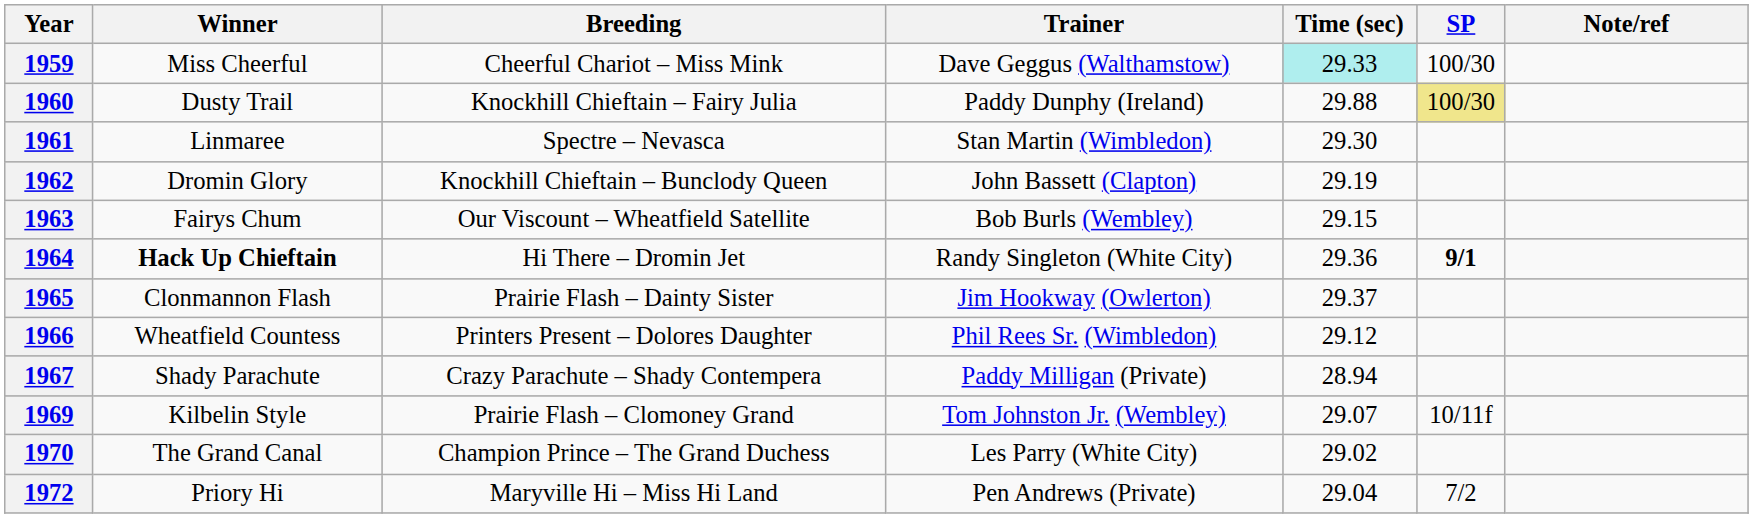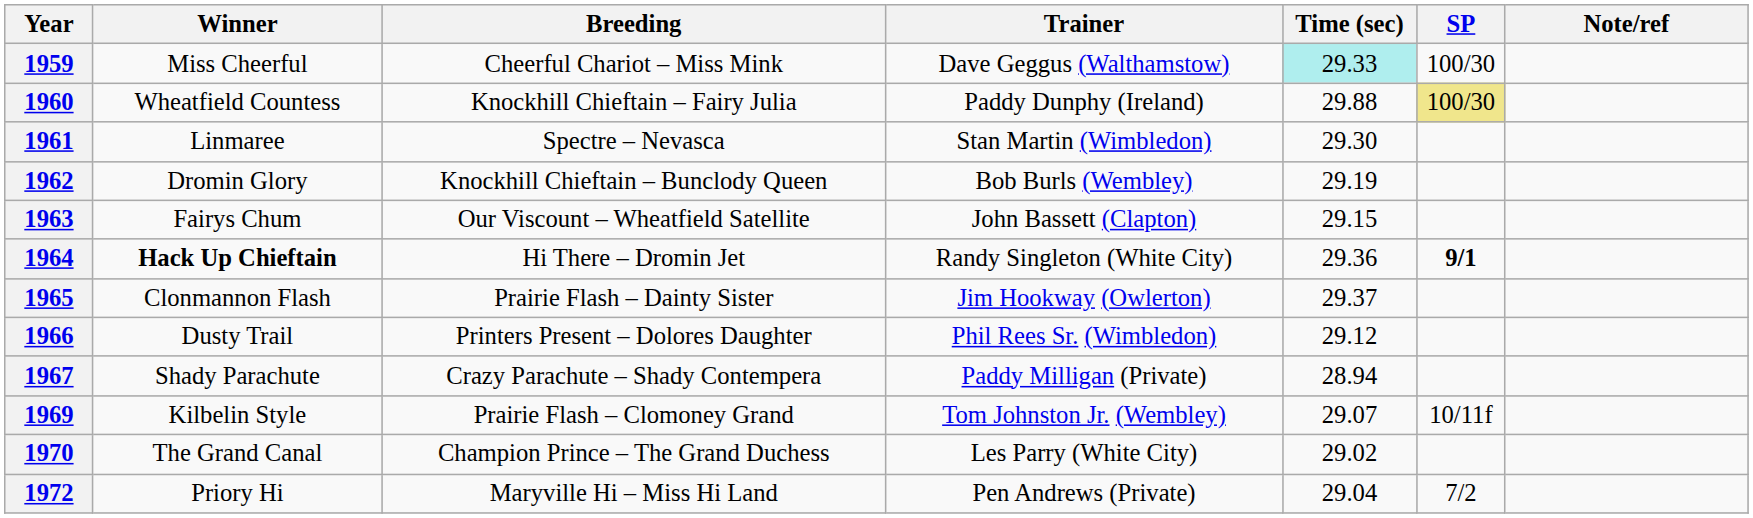1960 | Winner: Dusty Trail -> Wheatfield Countess
1962 | Trainer: John Bassett (Clapton) -> Bob Burls (Wembley)
1963 | Trainer: Bob Burls (Wembley) -> John Bassett (Clapton)
1966 | Winner: Wheatfield Countess -> Dusty Trail
